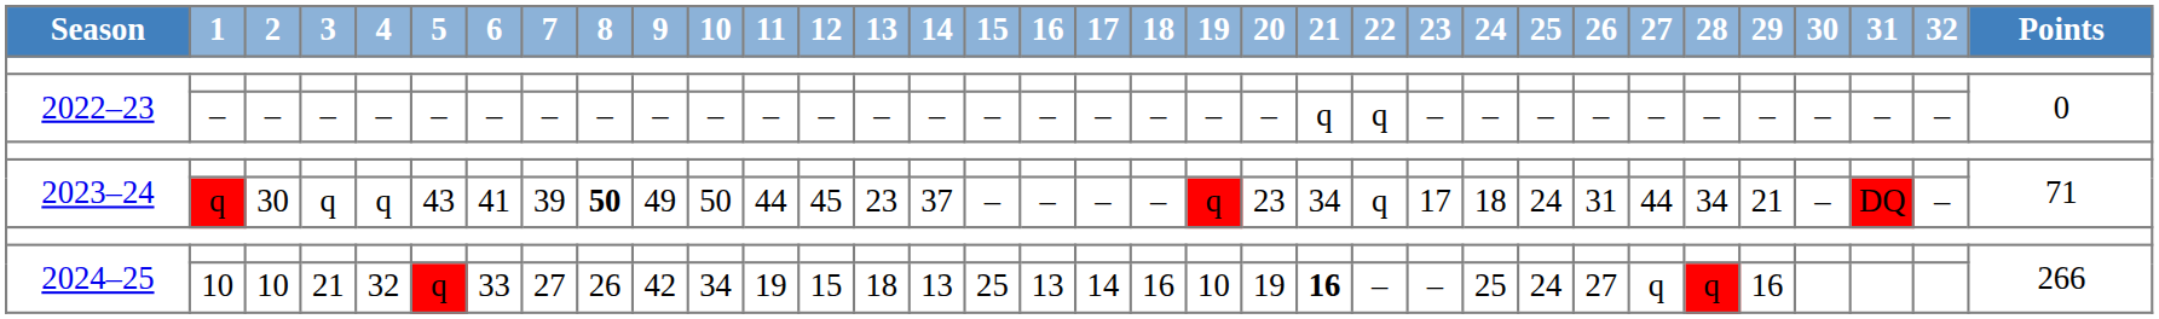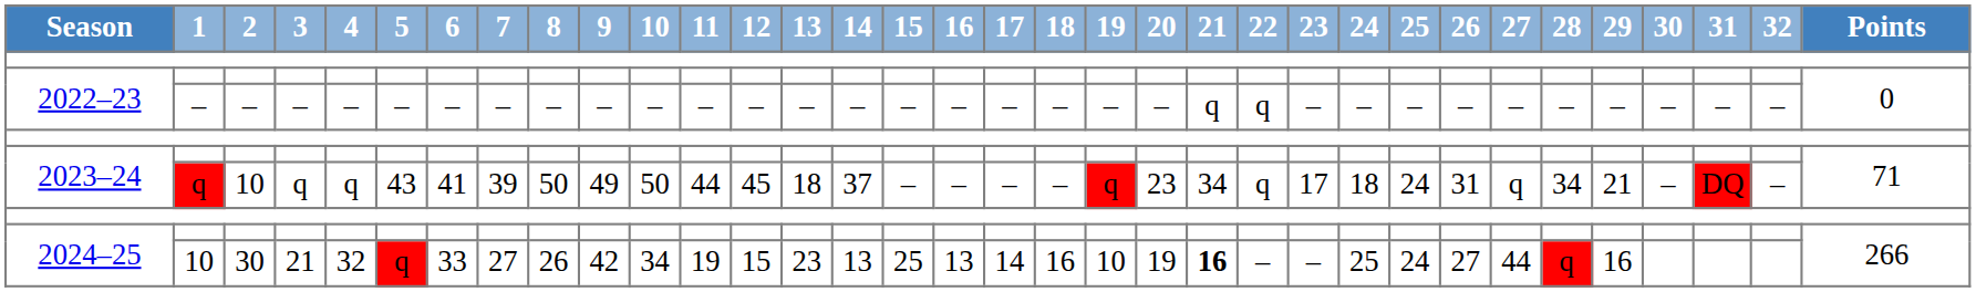2023–24 / q | 2: 30 -> 10
2023–24 / q | 8: bold -> normal
2023–24 / q | 13: 23 -> 18
2023–24 / q | 27: 44 -> q
2024–25 / 10 | 2: 10 -> 30
2024–25 / 10 | 13: 18 -> 23
2024–25 / 10 | 27: q -> 44
